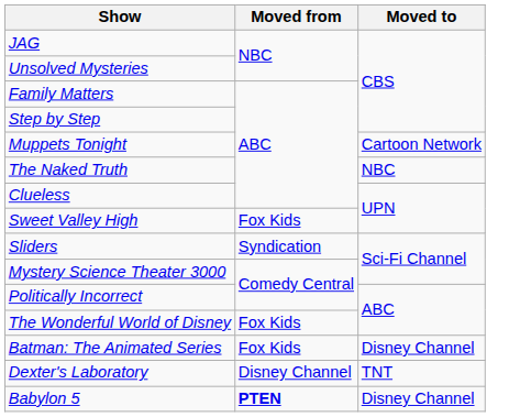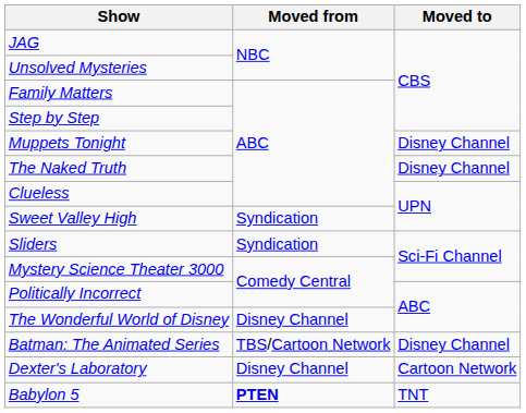Muppets Tonight | Moved to: Cartoon Network -> Disney Channel
The Naked Truth | Moved to: NBC -> Disney Channel
Sweet Valley High | Moved from: Fox Kids -> Syndication
The Wonderful World of Disney | Moved from: Fox Kids -> Disney Channel
Batman: The Animated Series | Moved from: Fox Kids -> TBS/Cartoon Network
Dexter's Laboratory | Moved to: TNT -> Cartoon Network
Babylon 5 | Moved to: Disney Channel -> TNT
